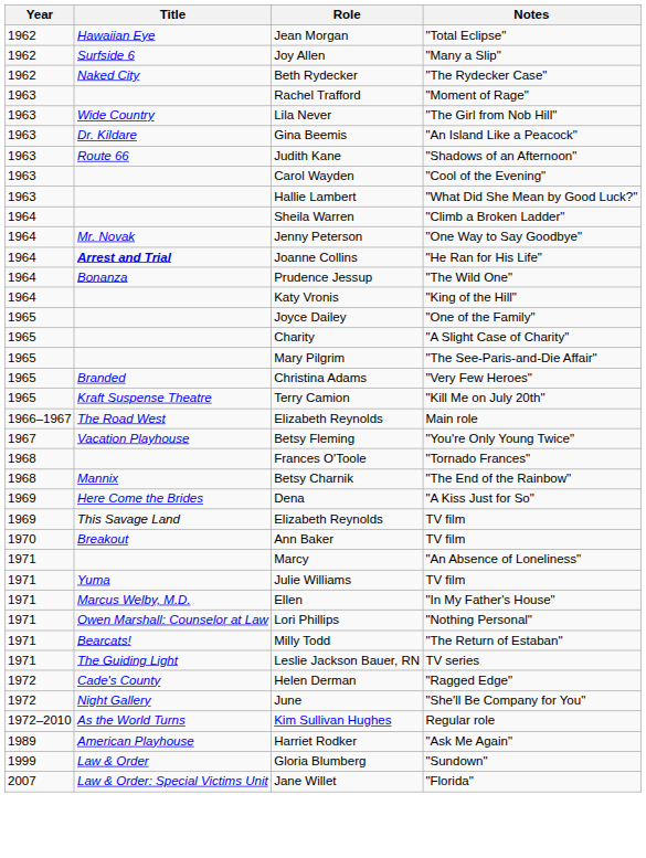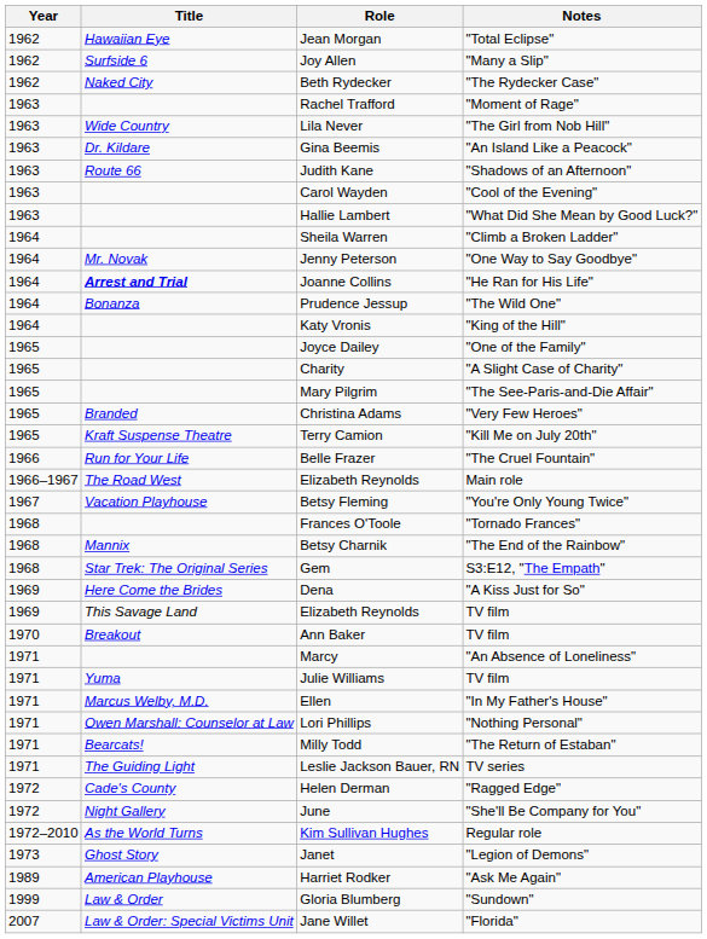+ row: 1966 | Run for Your Life | Belle Frazer | "The Cruel Fountain"
+ row: 1968 | Star Trek: The Original Series | Gem | S3:E12, "The Empath"
+ row: 1973 | Ghost Story | Janet | "Legion of Demons"
